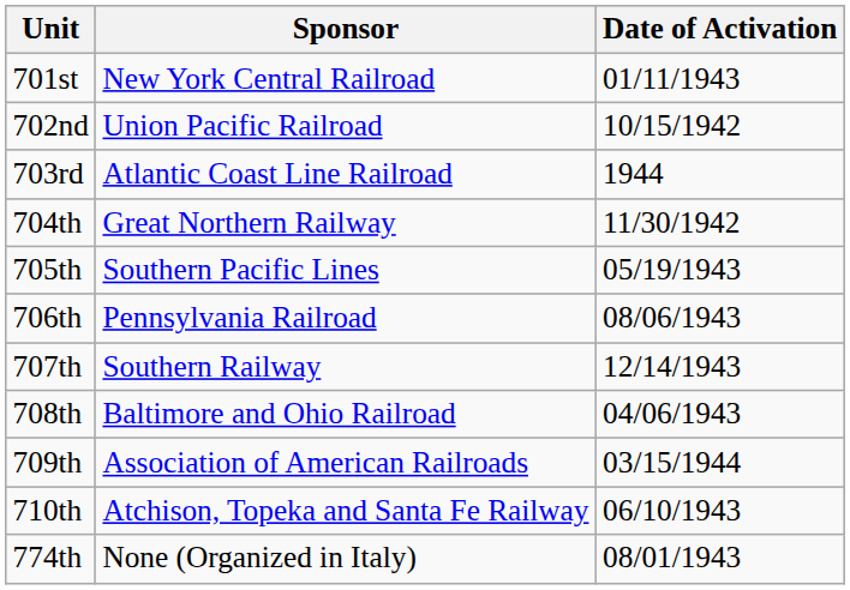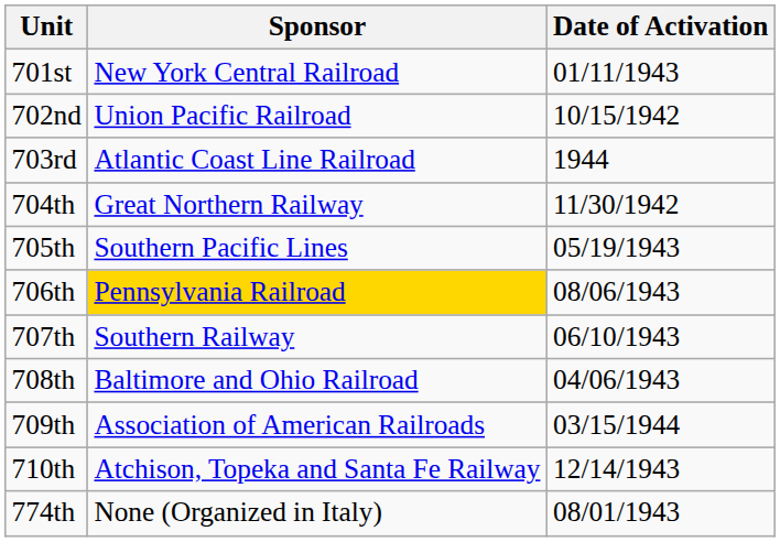706th | Sponsor: no background -> gold background
707th | Date of Activation: 12/14/1943 -> 06/10/1943
710th | Date of Activation: 06/10/1943 -> 12/14/1943
